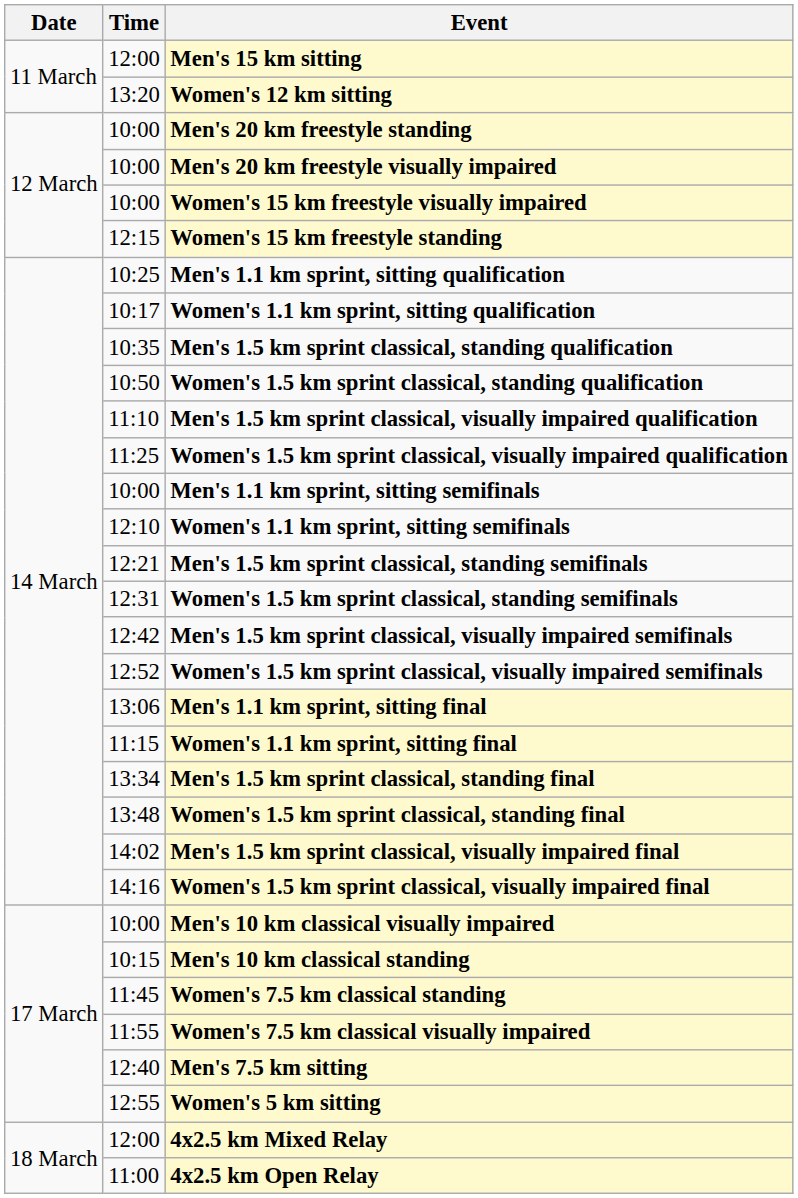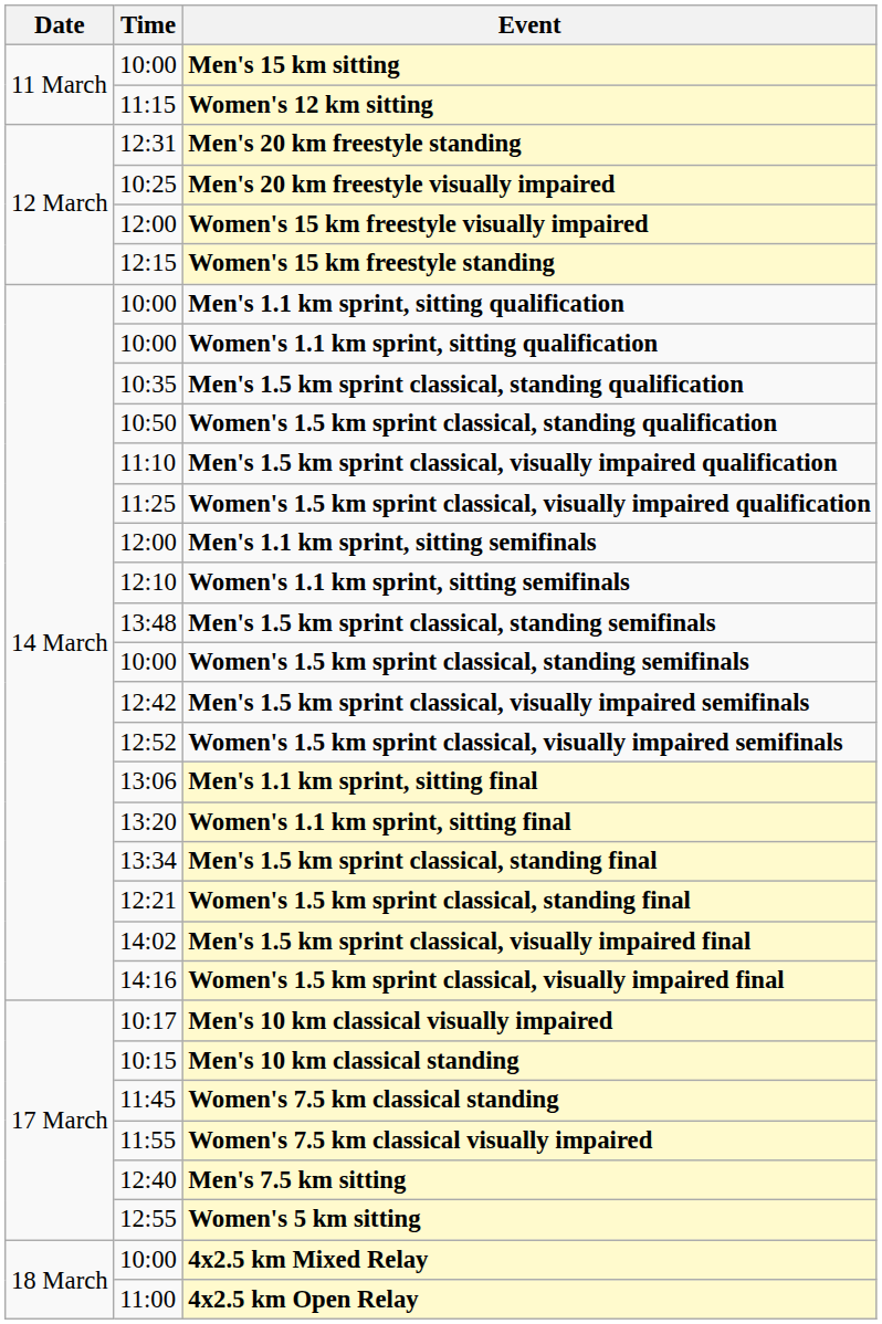Men's 15 km sitting | Time: 12:00 -> 10:00
Women's 12 km sitting | Time: 13:20 -> 11:15
Men's 20 km freestyle standing | Time: 10:00 -> 12:31
Men's 20 km freestyle visually impaired | Time: 10:00 -> 10:25
Women's 15 km freestyle visually impaired | Time: 10:00 -> 12:00
Men's 1.1 km sprint, sitting qualification | Time: 10:25 -> 10:00
Women's 1.1 km sprint, sitting qualification | Time: 10:17 -> 10:00
Men's 1.1 km sprint, sitting semifinals | Time: 10:00 -> 12:00
Men's 1.5 km sprint classical, standing semifinals | Time: 12:21 -> 13:48
Women's 1.5 km sprint classical, standing semifinals | Time: 12:31 -> 10:00
Women's 1.1 km sprint, sitting final | Time: 11:15 -> 13:20
Women's 1.5 km sprint classical, standing final | Time: 13:48 -> 12:21
Men's 10 km classical visually impaired | Time: 10:00 -> 10:17
4x2.5 km Mixed Relay | Time: 12:00 -> 10:00
